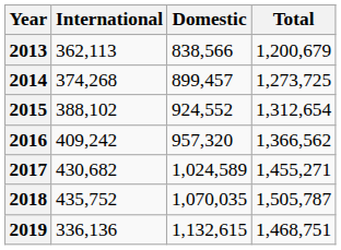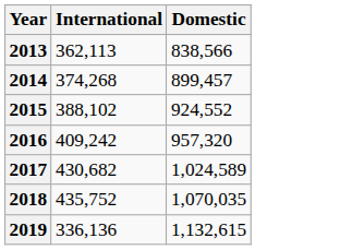- column: Total | 1,200,679 | 1,273,725 | 1,312,654 | 1,366,562 | 1,455,271 | 1,505,787 | 1,468,751
